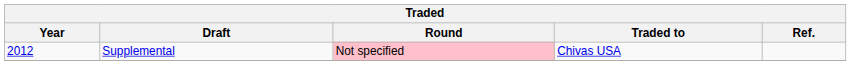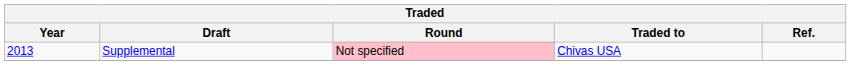Supplemental | Year: 2012 -> 2013
